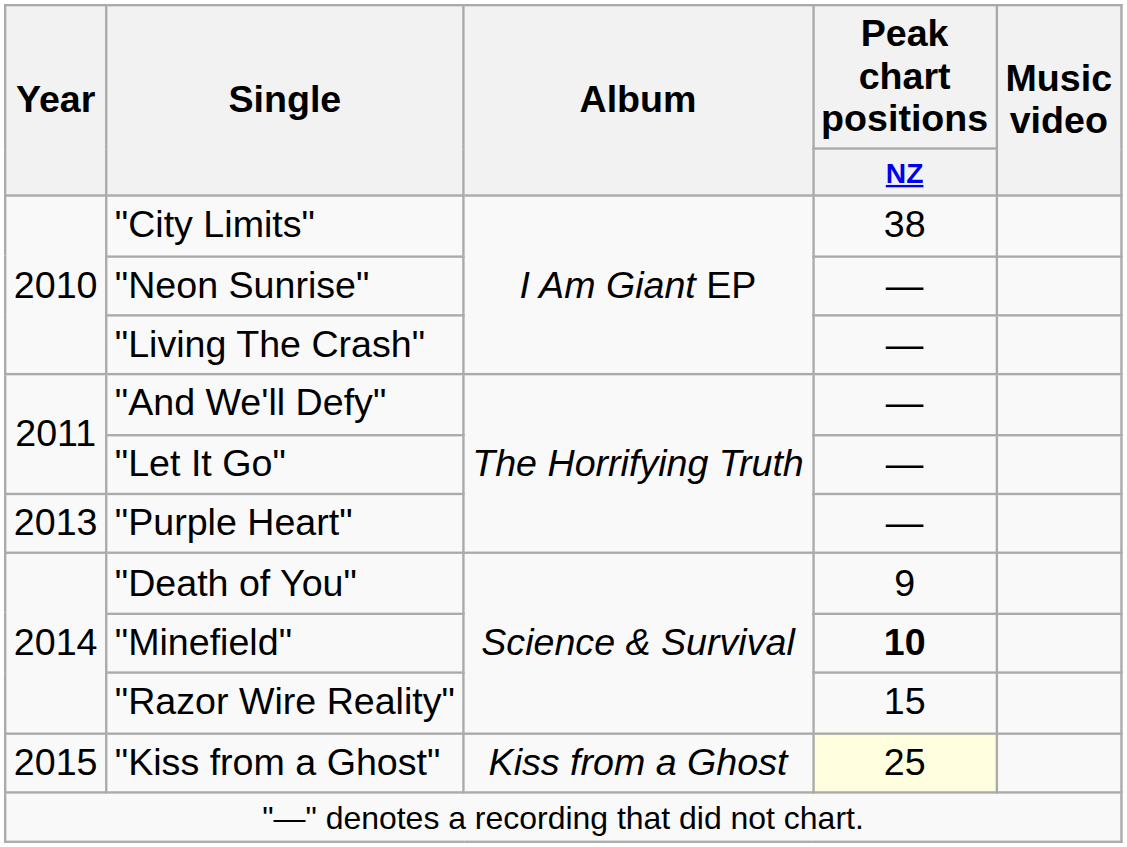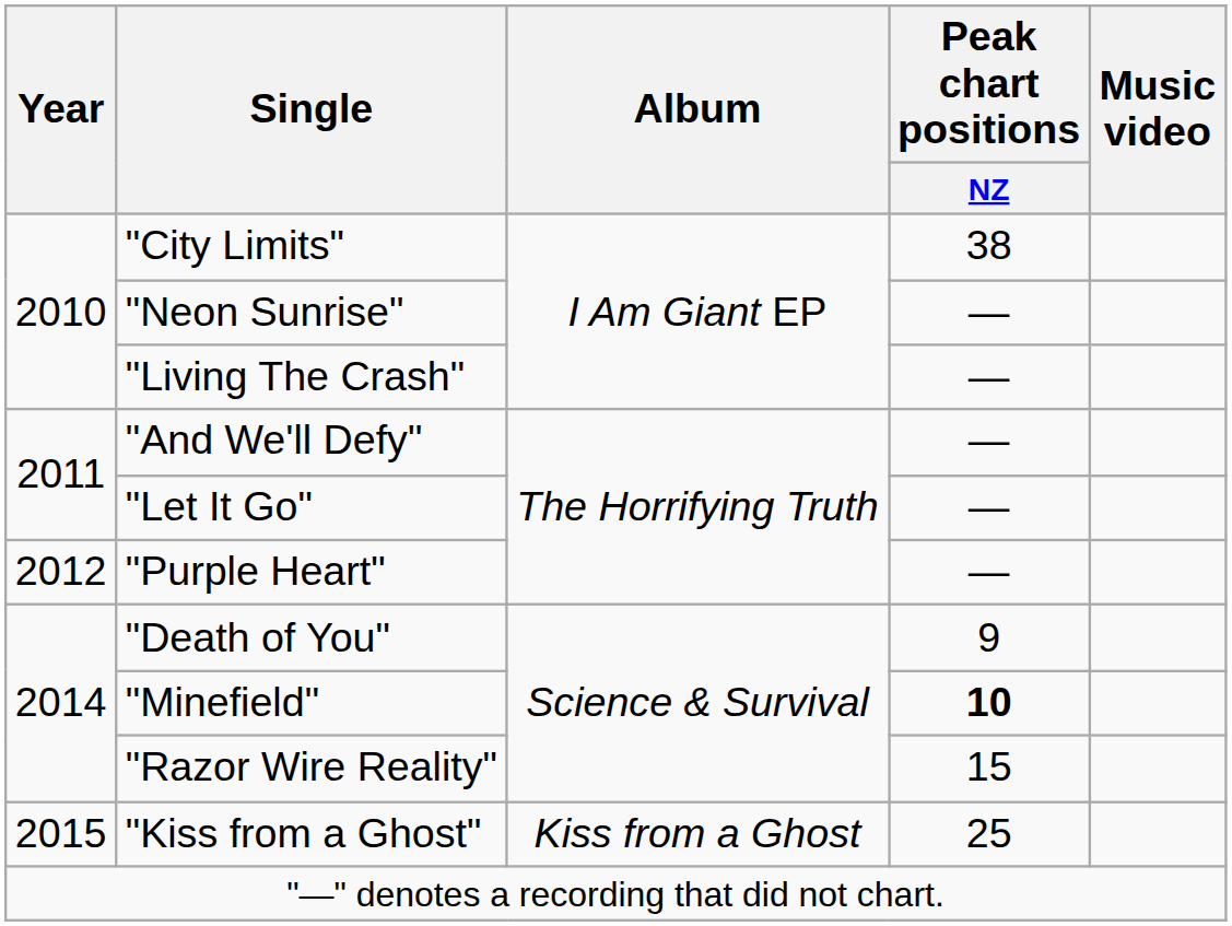"Purple Heart" | Year: 2013 -> 2012
"Kiss from a Ghost" | Peak chart positions / NZ: lightyellow background -> no background
